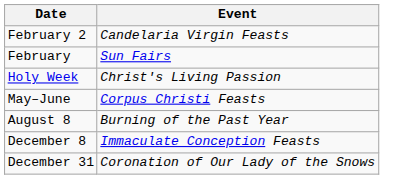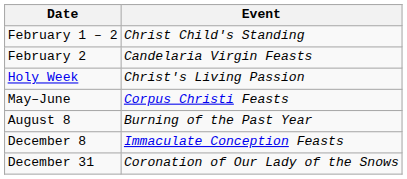+ row: February 1 – 2 | Christ Child's Standing
- row: February | Sun Fairs
